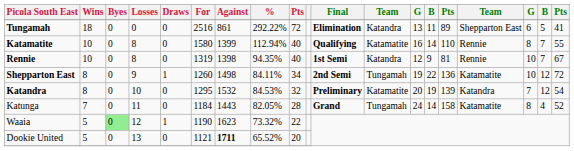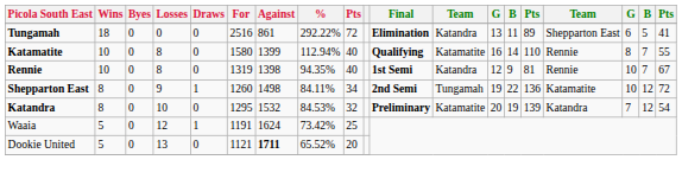- row: Katunga | 7 | 0 | 11 | 0 | 1184 | 1443 | 82.05% | 28 | Grand | Tungamah | 24 | 14 | 158 | Katamatite | 8 | 4 | 52
Waaia | Byes: lightgreen background -> no background
Waaia | For: 1190 -> 1191
Waaia | Against: 1623 -> 1624
Waaia | %: 73.32% -> 73.42%
Waaia | column 9: 22 -> 25
